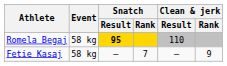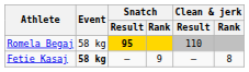Fetie Kasaj | Event: normal -> bold
Fetie Kasaj | Snatch / Rank: 7 -> 9
Fetie Kasaj | Clean & jerk / Rank: 9 -> 8
